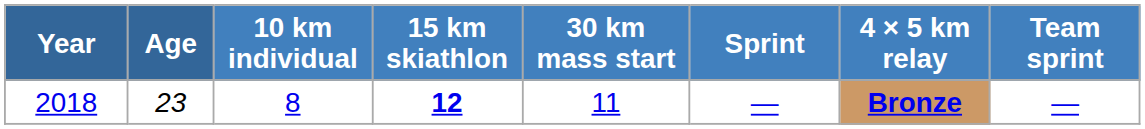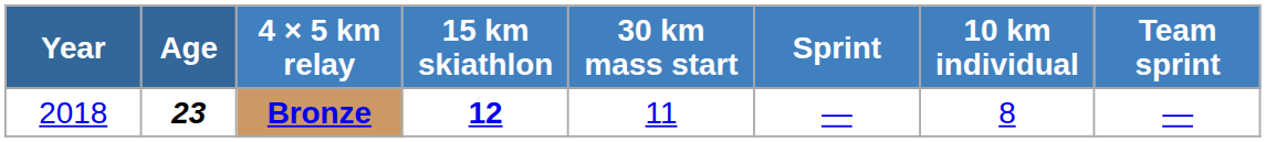columns swapped: 10 km individual <-> 4 × 5 km relay
2018 | Age: normal -> bold
